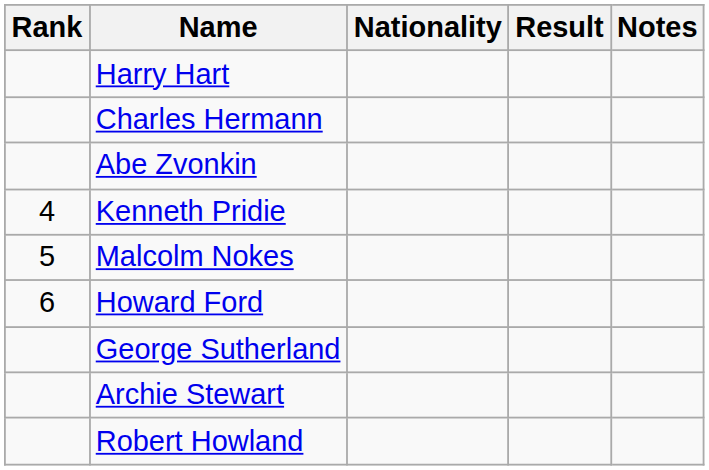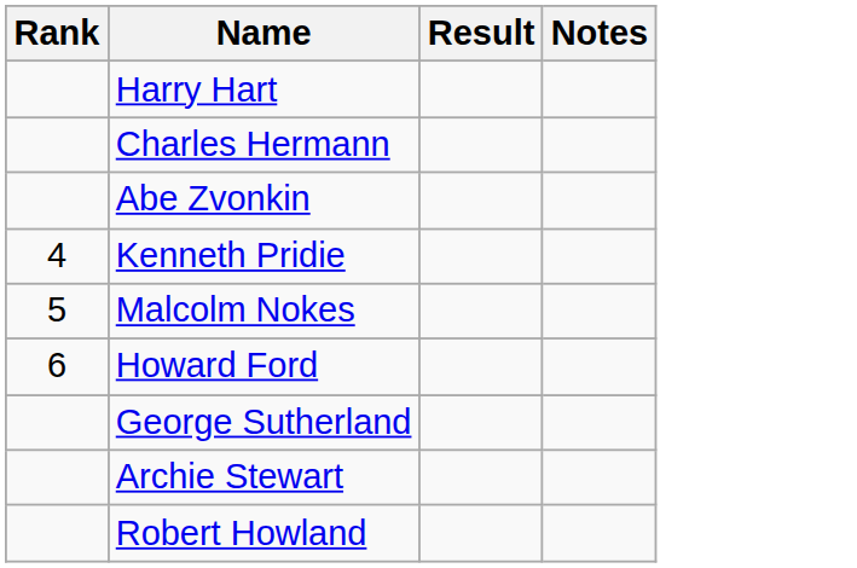- column: Nationality
